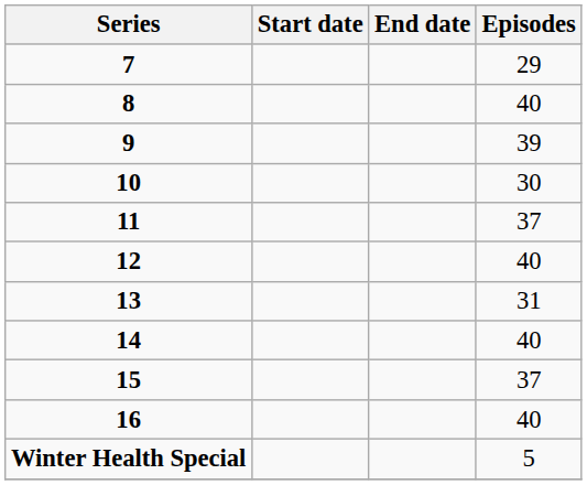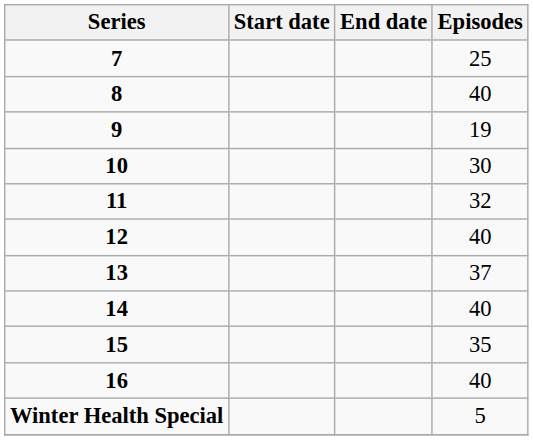7 | Episodes: 29 -> 25
9 | Episodes: 39 -> 19
11 | Episodes: 37 -> 32
13 | Episodes: 31 -> 37
15 | Episodes: 37 -> 35
